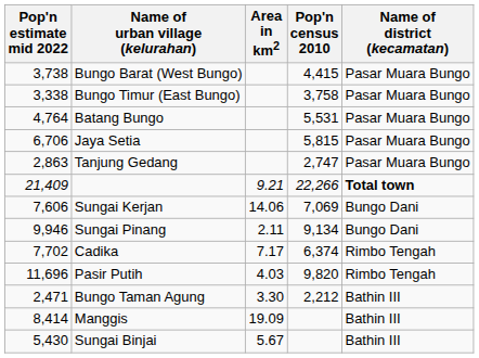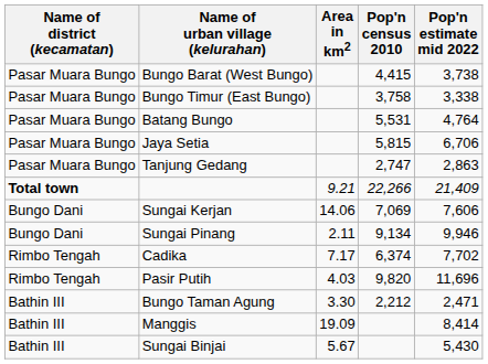columns swapped: Name of district (kecamatan) <-> Pop'n estimate mid 2022
